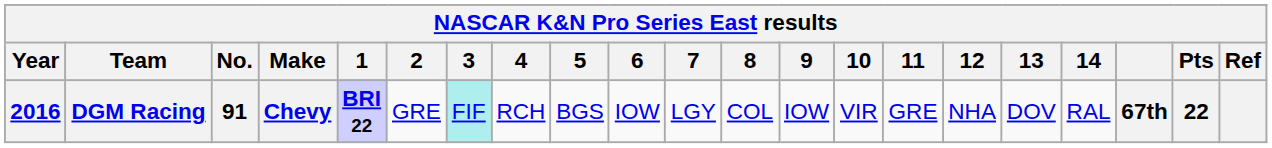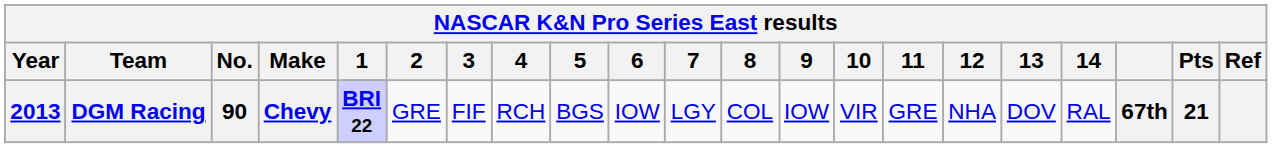DGM Racing | Year: 2016 -> 2013
DGM Racing | No.: 91 -> 90
DGM Racing | 3: paleturquoise background -> no background
DGM Racing | Pts: 22 -> 21
